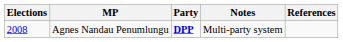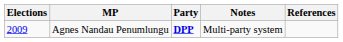Agnes Nandau Penumlungu | Elections: 2008 -> 2009
